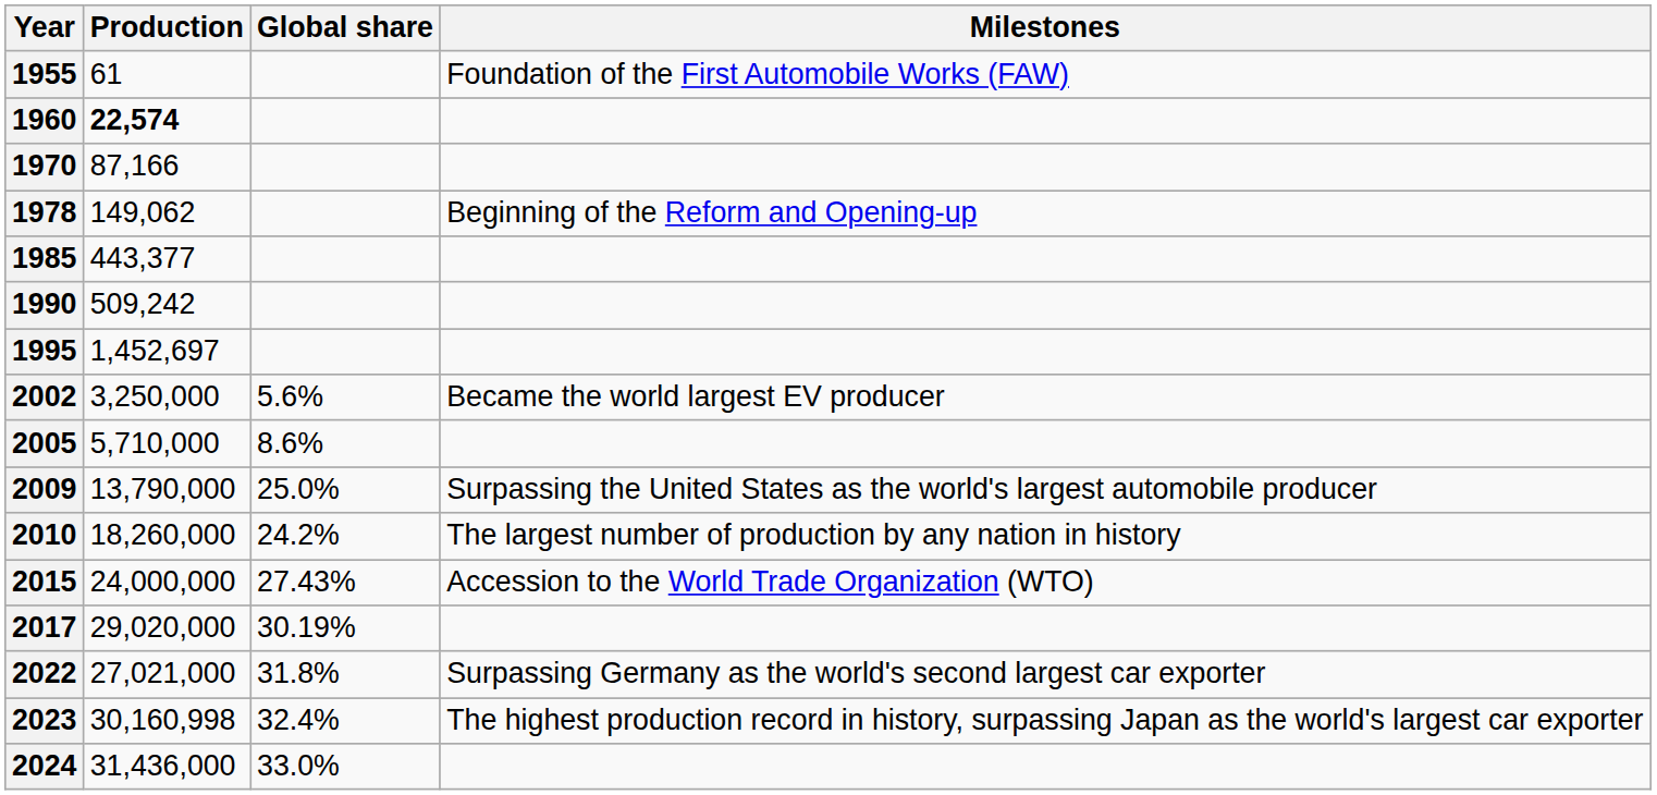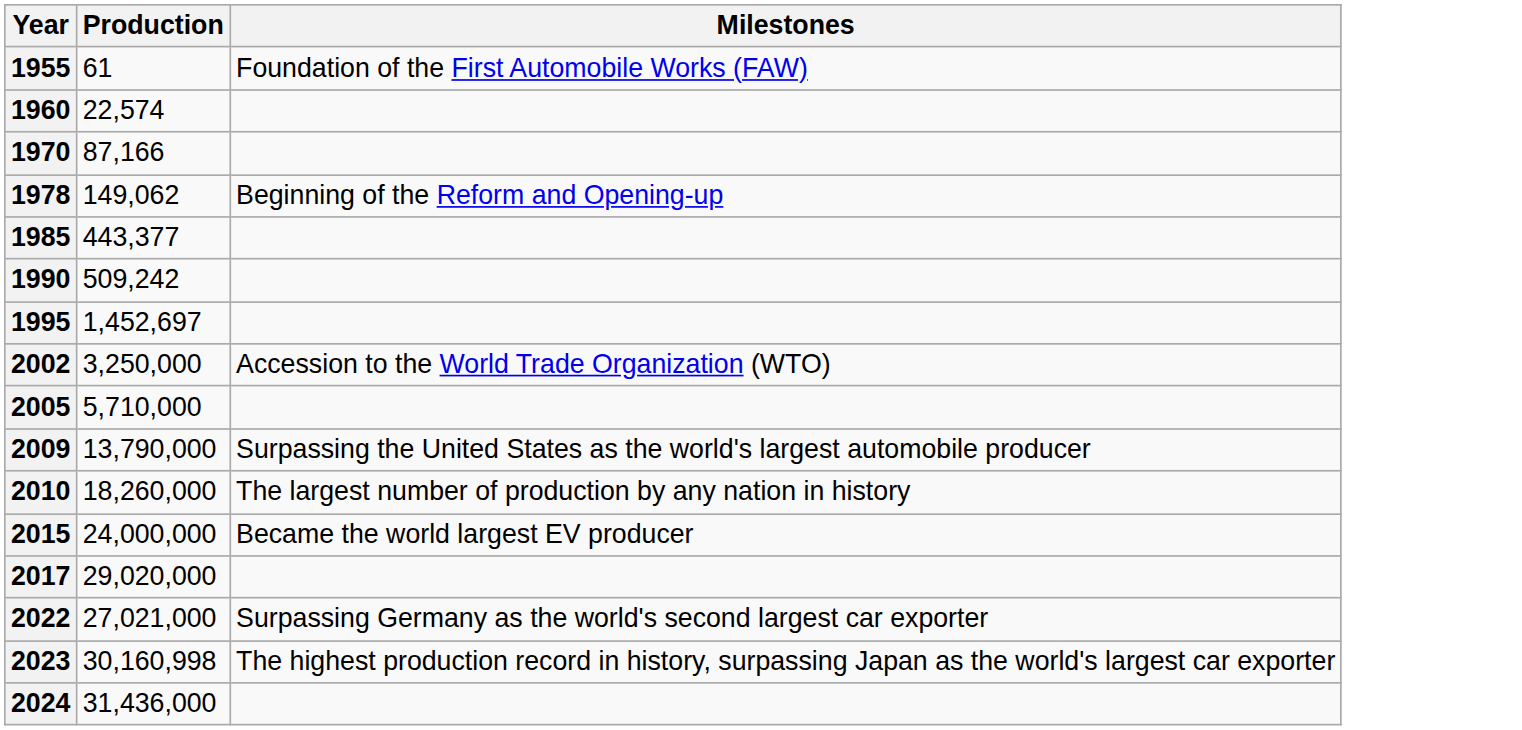- column: Global share | 5.6% | 8.6% | 25.0% | 24.2% | 27.43% | 30.19% | 31.8% | 32.4% | 33.0%
1960 | Production: bold -> normal
2002 | Milestones: Became the world largest EV producer -> Accession to the World Trade Organization (WTO)
2015 | Milestones: Accession to the World Trade Organization (WTO) -> Became the world largest EV producer
